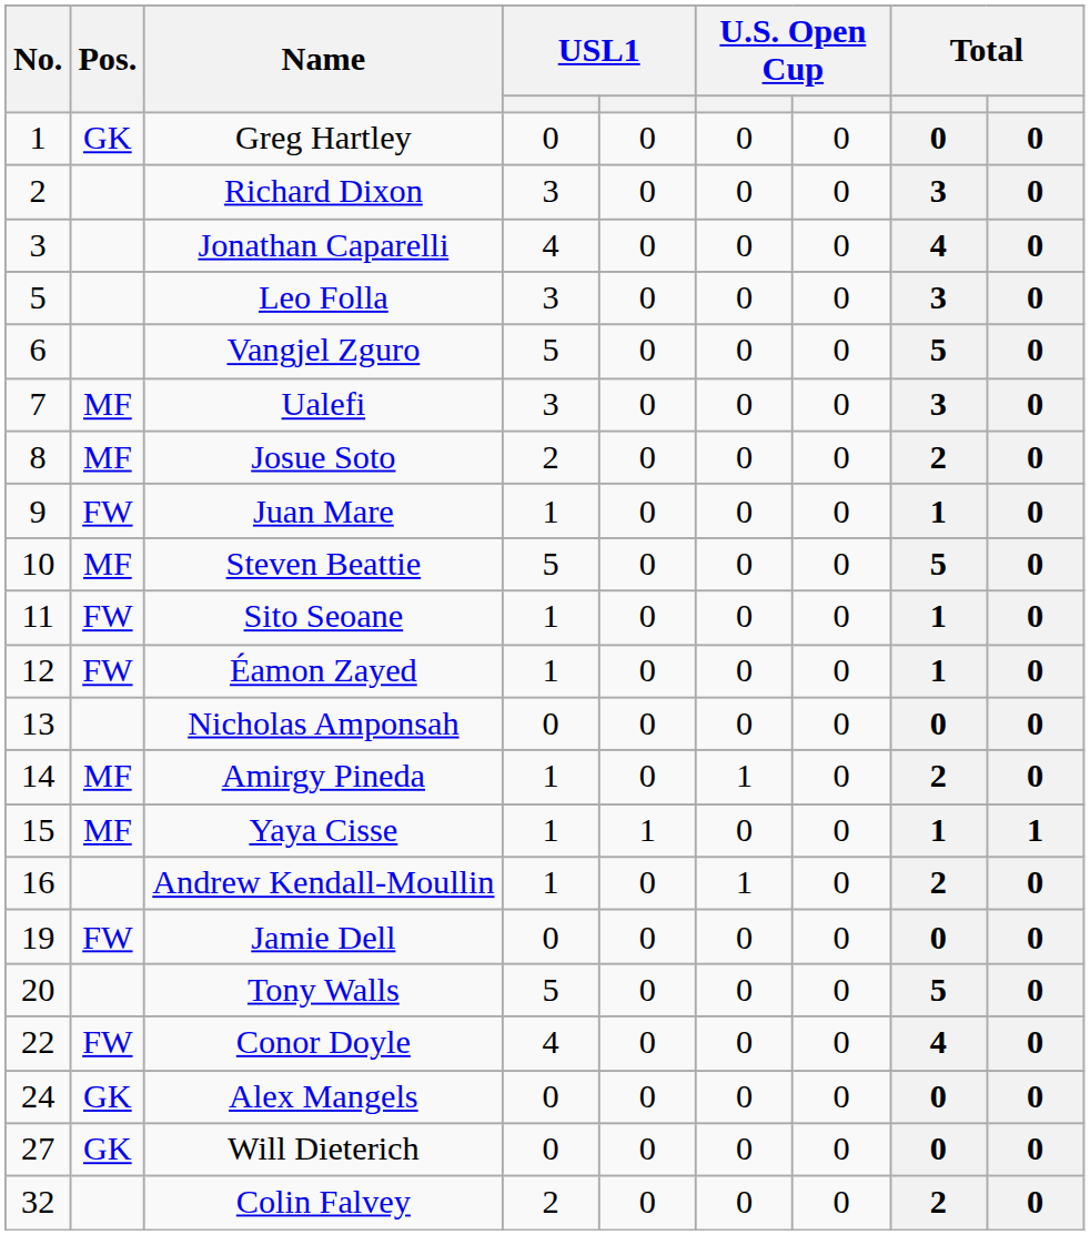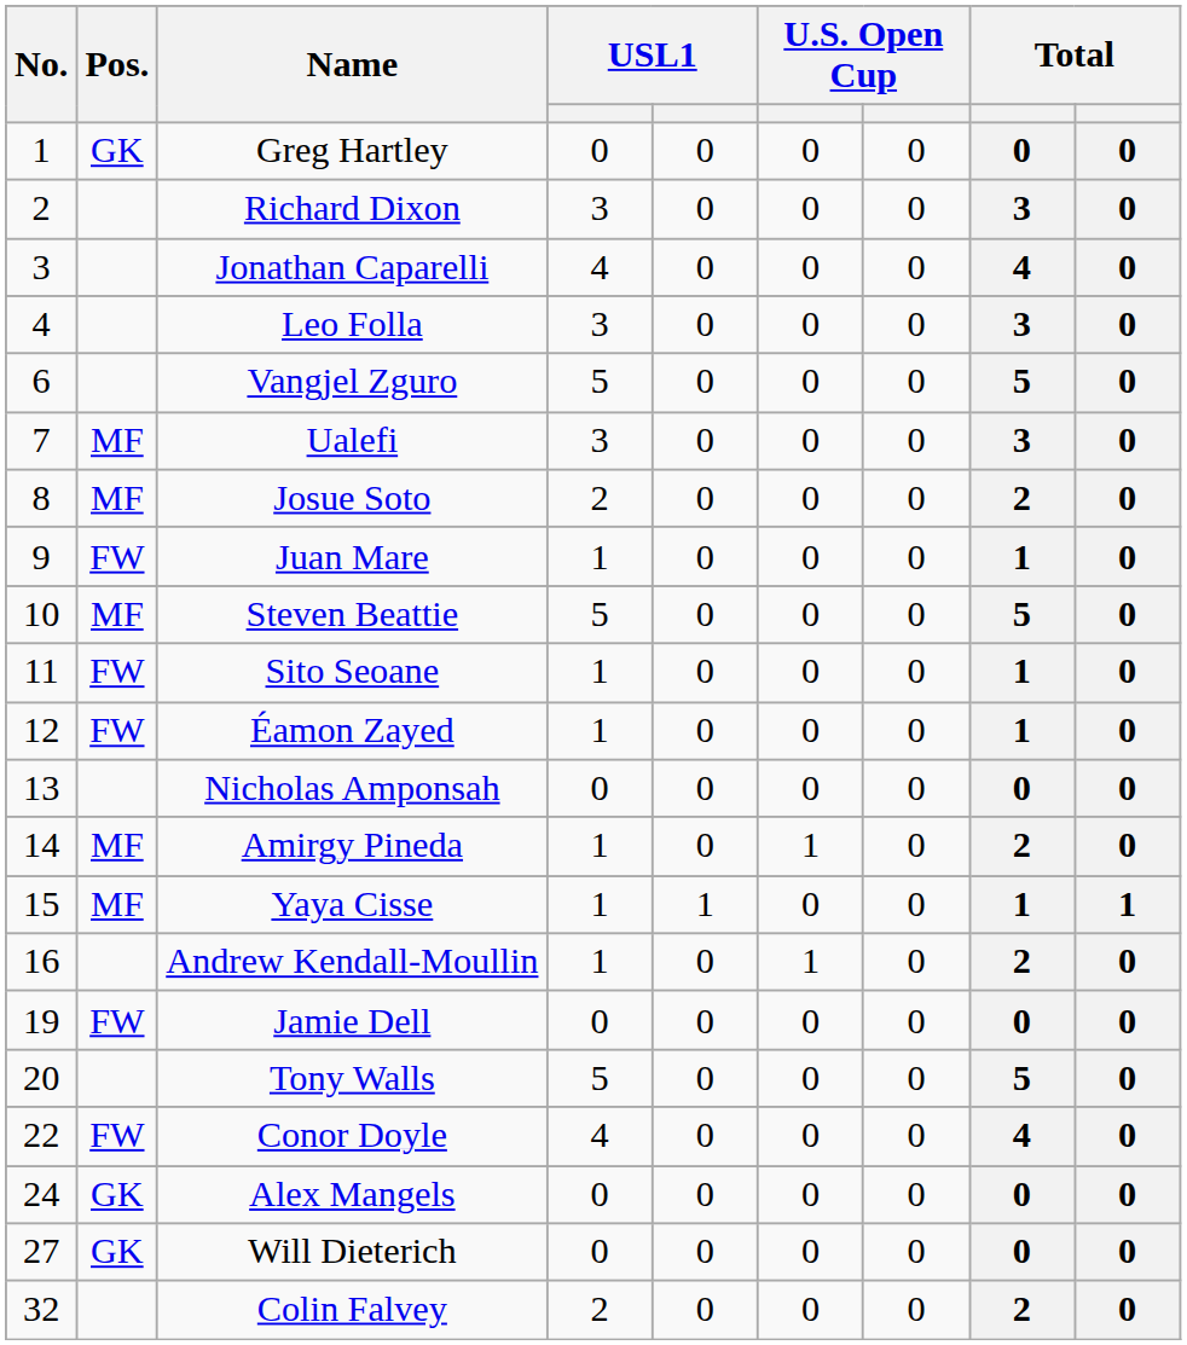Leo Folla | No.: 5 -> 4
